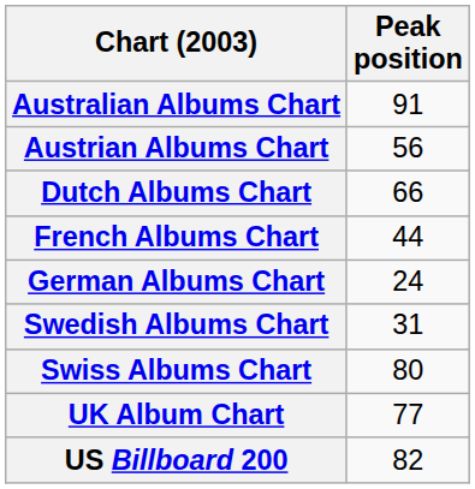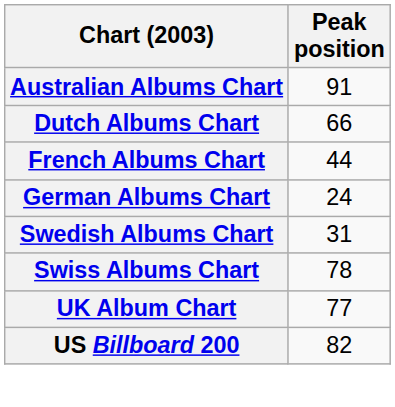- row: Austrian Albums Chart | 56
Swiss Albums Chart | Peak position: 80 -> 78
